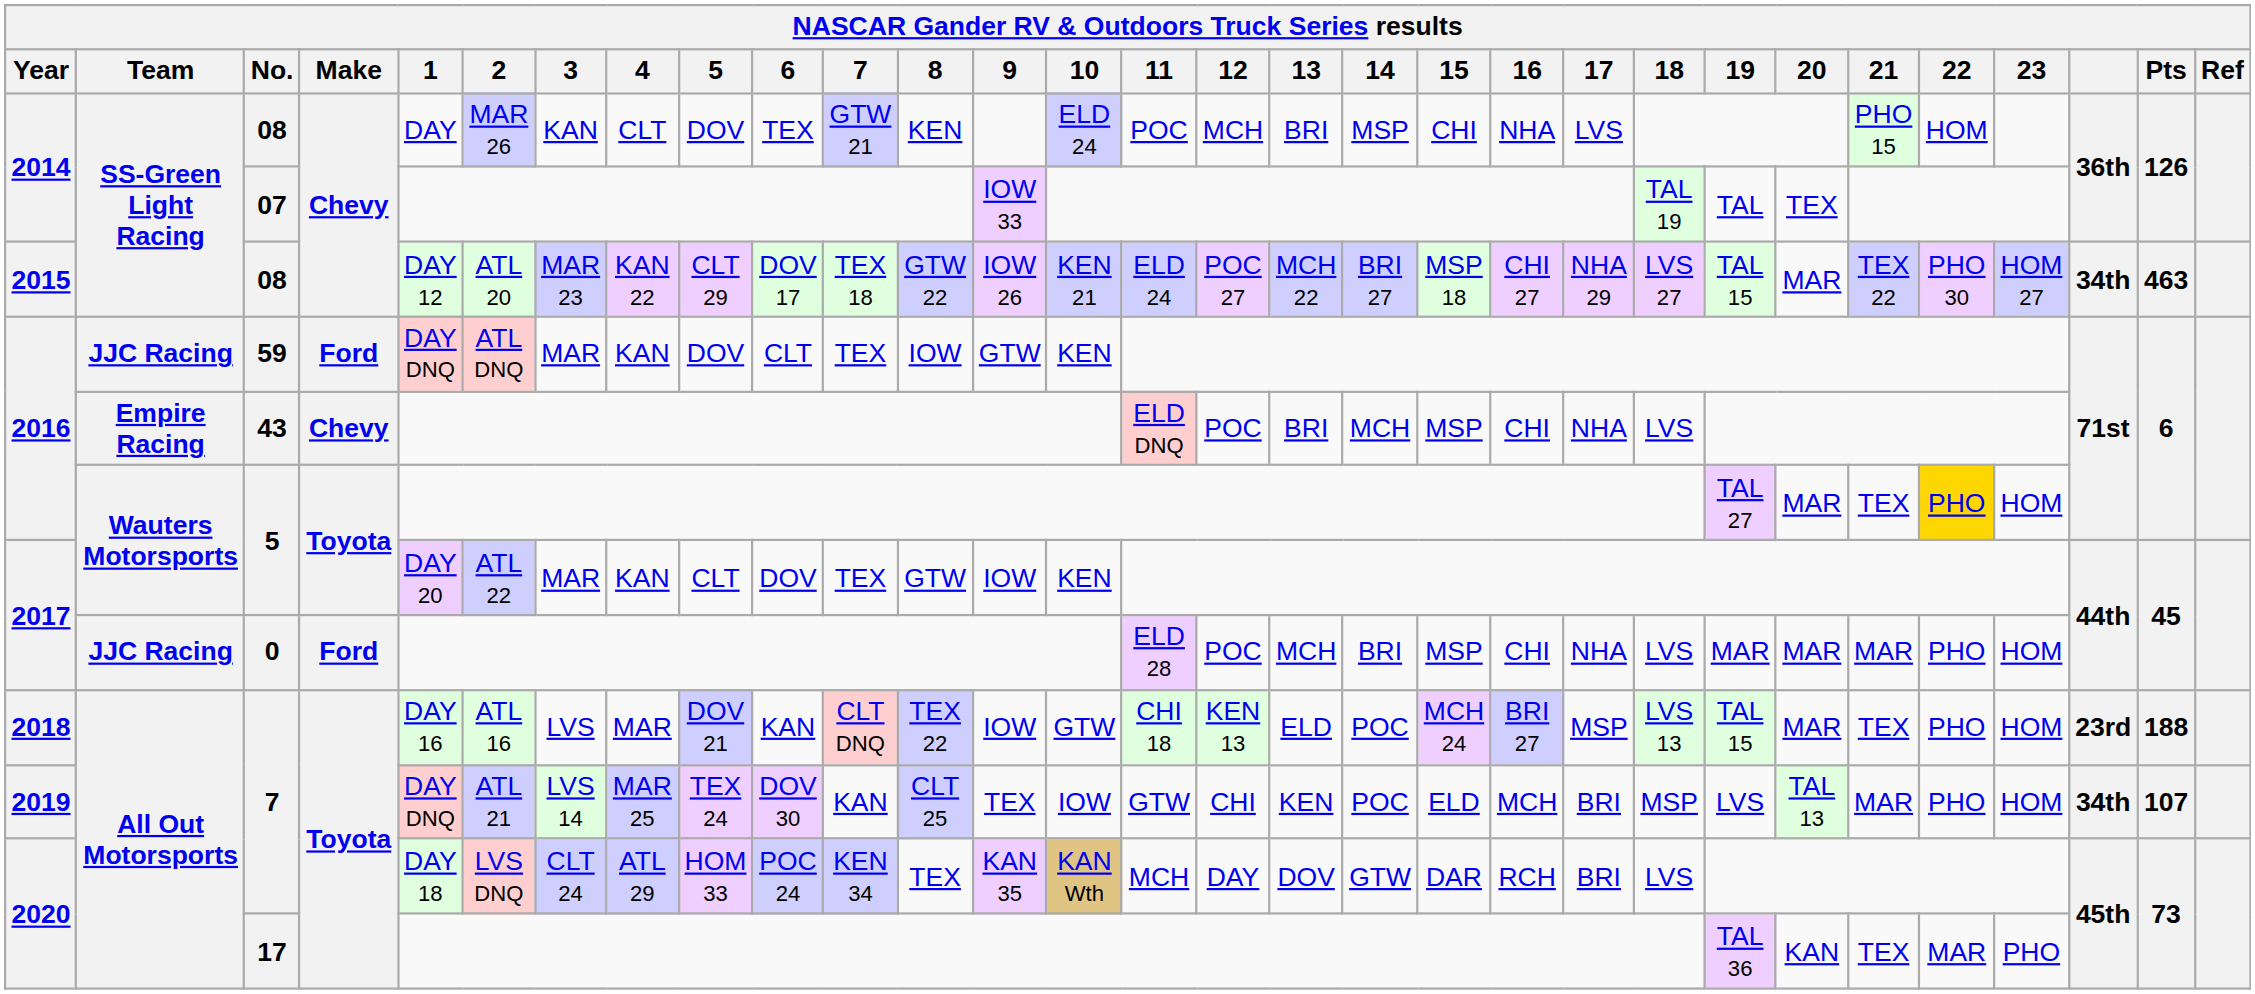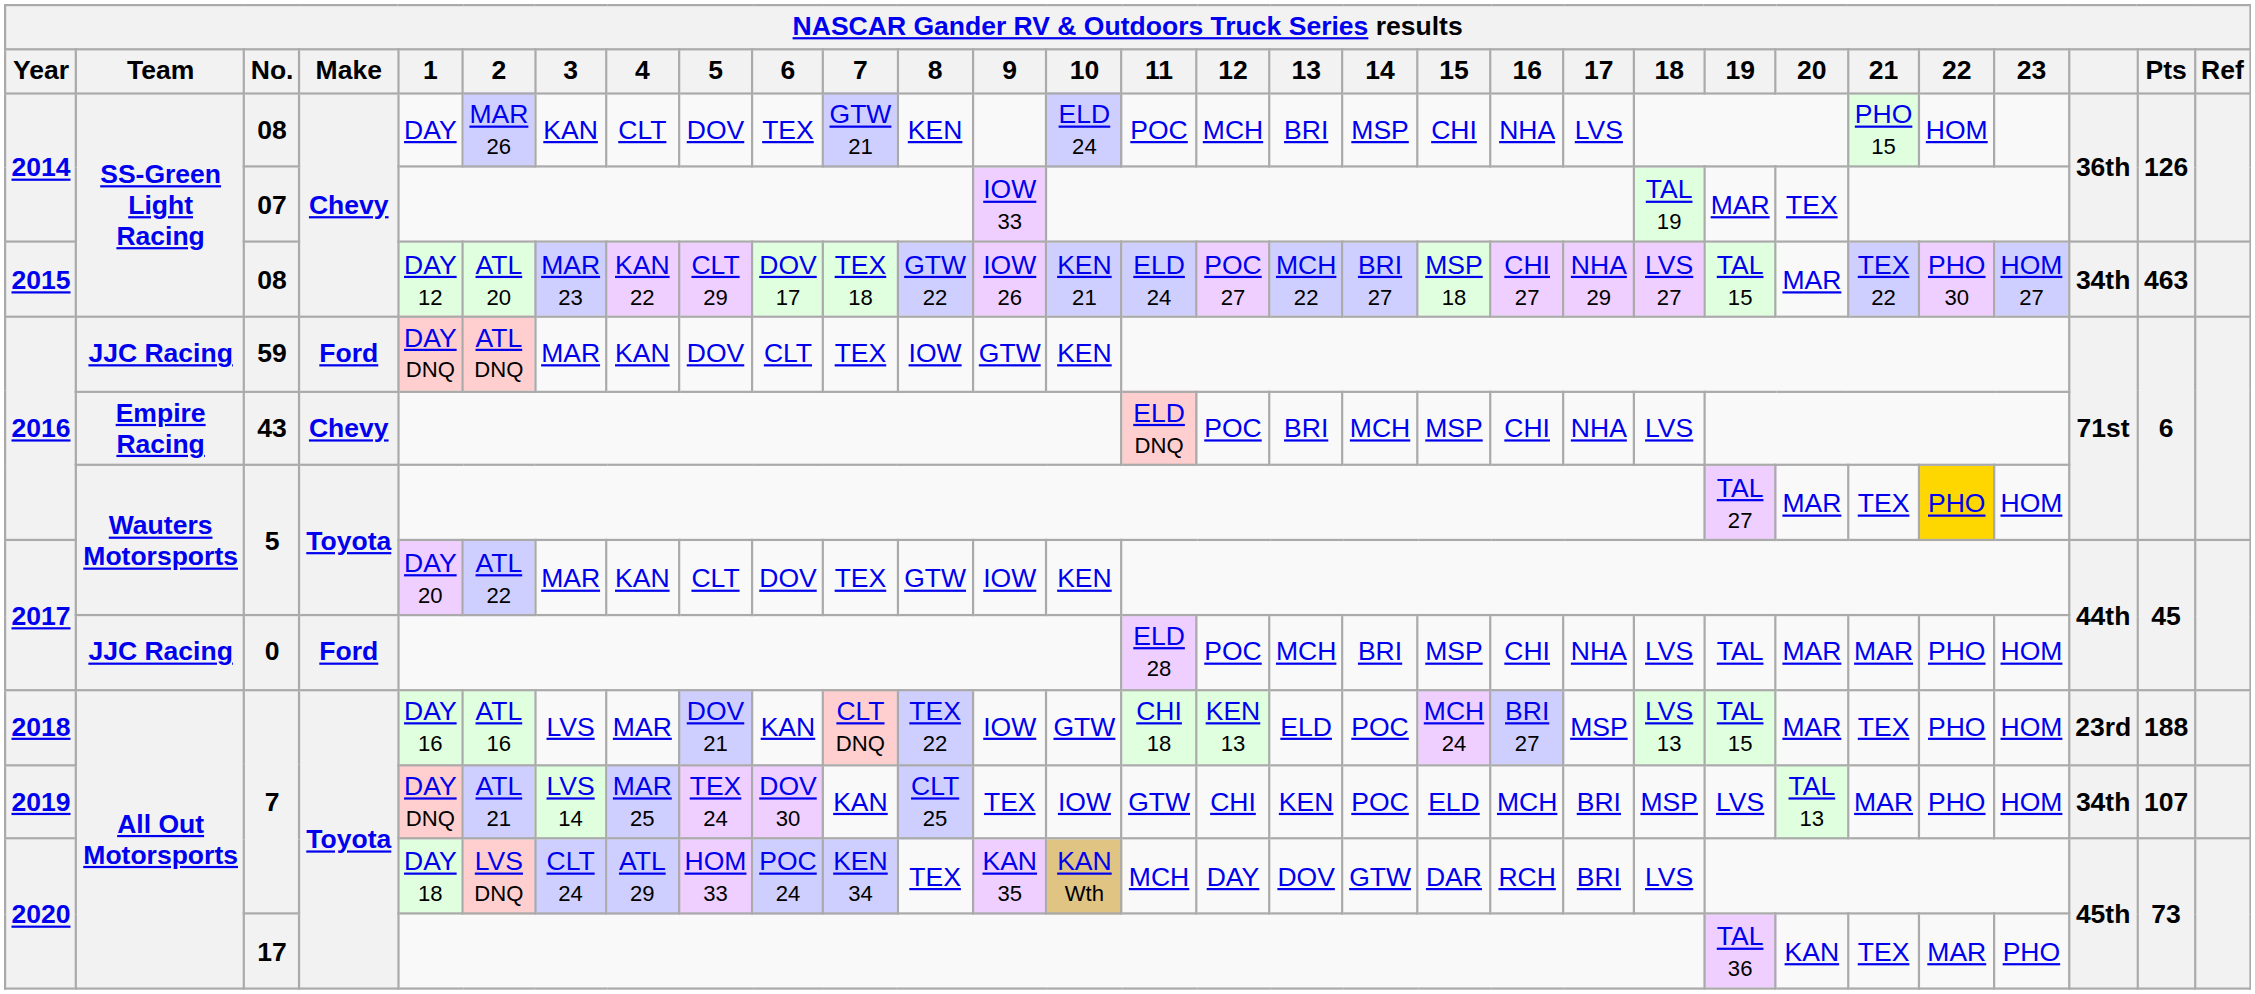07 | 19: TAL -> MAR
0 | 19: MAR -> TAL
